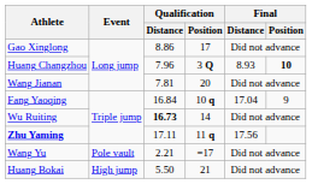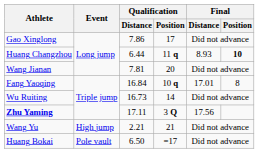Gao Xinglong | Qualification / Distance: 8.86 -> 7.86
Huang Changzhou | Qualification / Distance: 7.96 -> 6.44
Huang Changzhou | Qualification / Position: 3 Q -> 11 q
Fang Yaoqing | Final / Distance: 17.04 -> 17.01
Fang Yaoqing | Final / Position: 9 -> 8
Wu Ruiting | Qualification / Distance: bold -> normal
Zhu Yaming | Qualification / Position: 11 q -> 3 Q
Wang Yu | Event: Pole vault -> High jump
Wang Yu | Qualification / Position: =17 -> 21
Huang Bokai | Event: High jump -> Pole vault
Huang Bokai | Qualification / Distance: 5.50 -> 6.50
Huang Bokai | Qualification / Position: 21 -> =17
